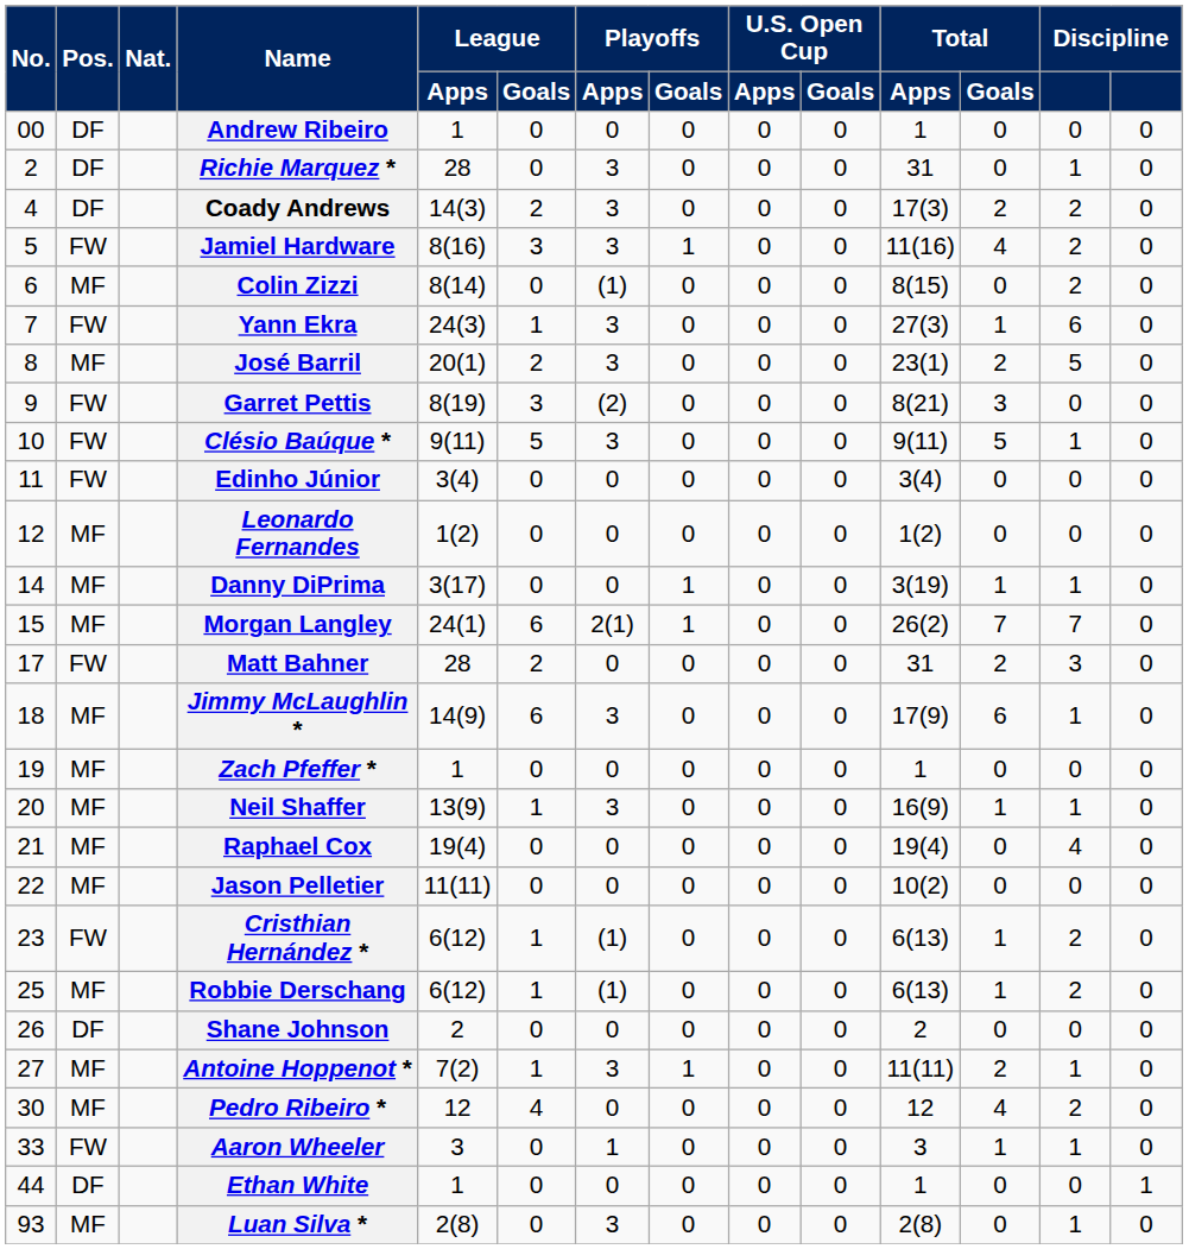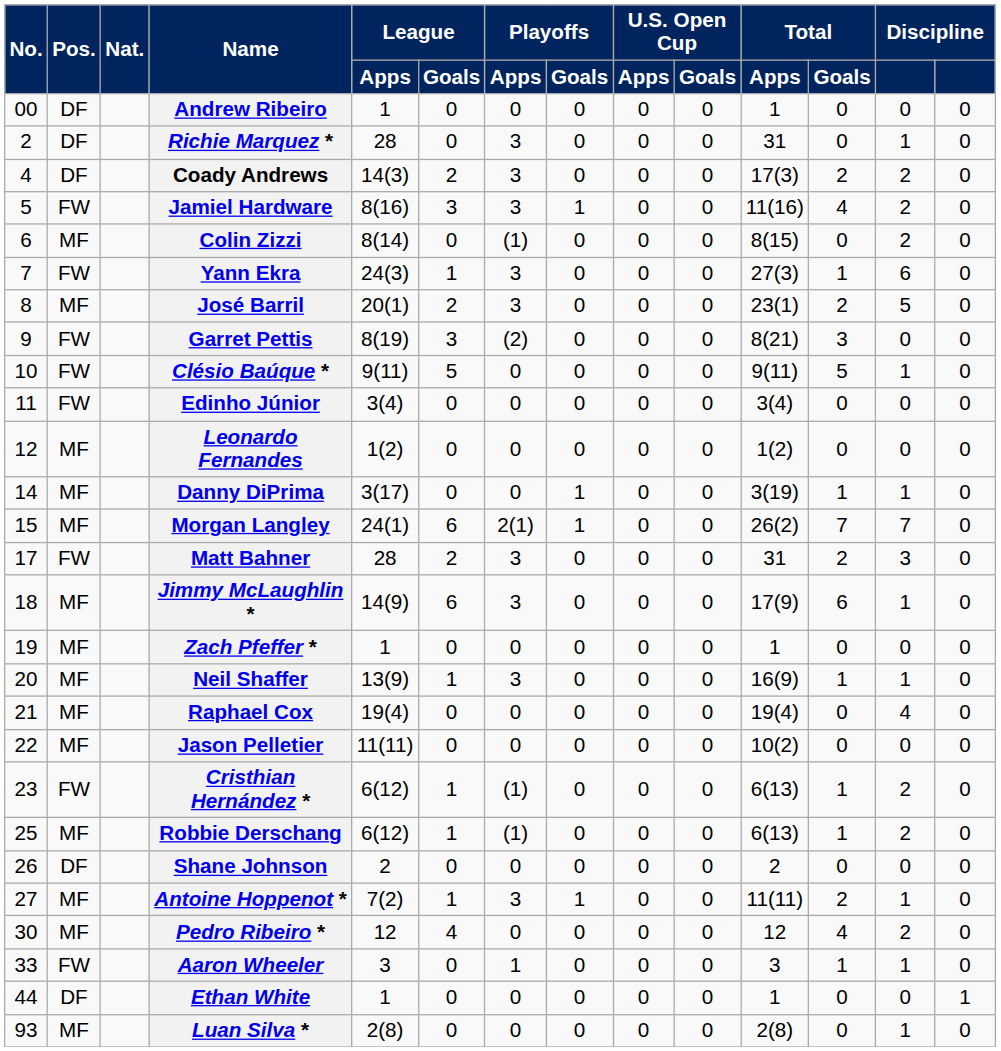Clésio Baúque * | Playoffs / Apps: 3 -> 0
Matt Bahner | Playoffs / Apps: 0 -> 3
Luan Silva * | Playoffs / Apps: 3 -> 0
